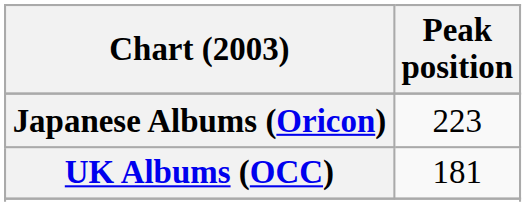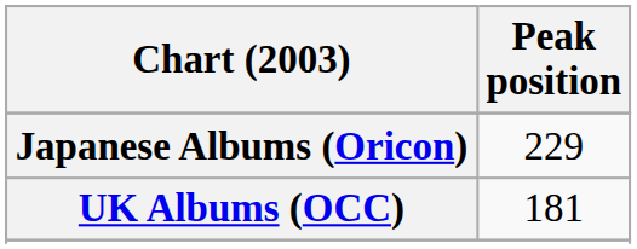Japanese Albums (Oricon) | Peak position: 223 -> 229
